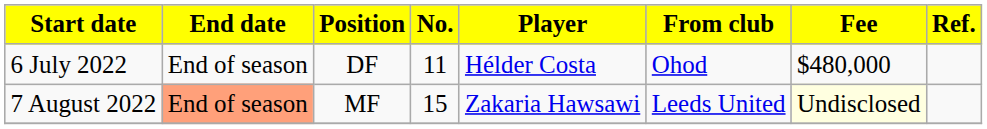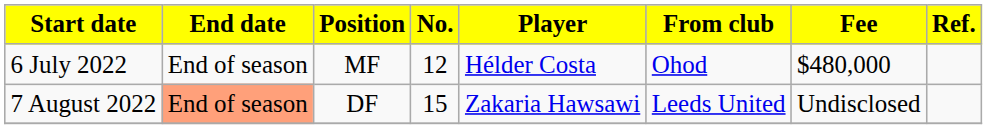6 July 2022 | Position: DF -> MF
6 July 2022 | No.: 11 -> 12
7 August 2022 | Position: MF -> DF
7 August 2022 | Fee: lightyellow background -> no background
